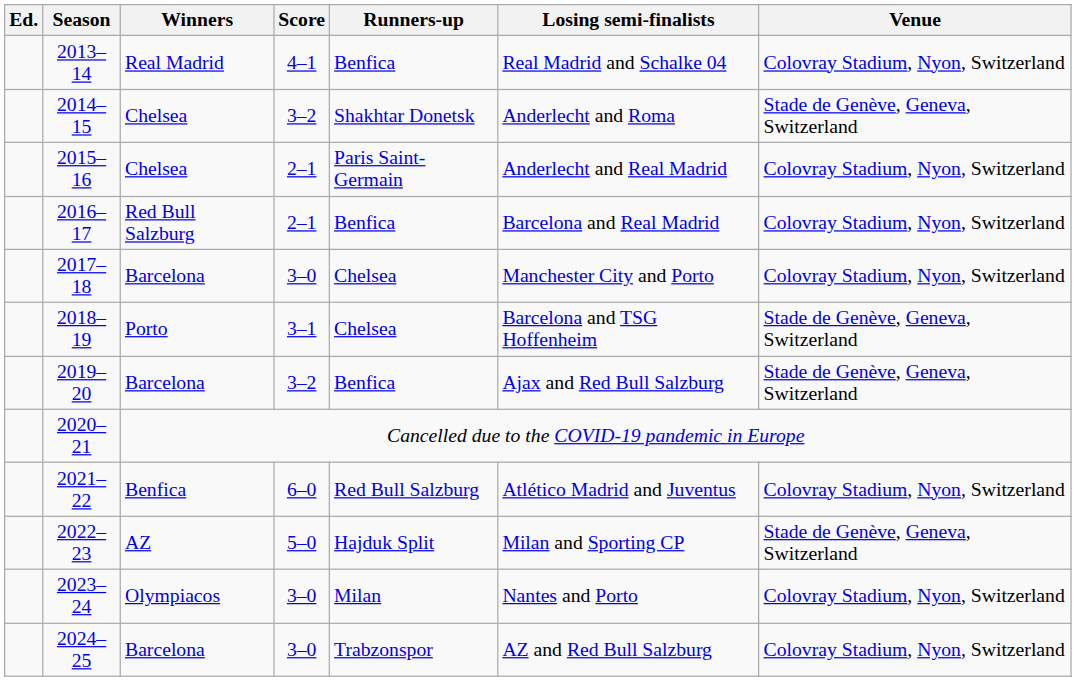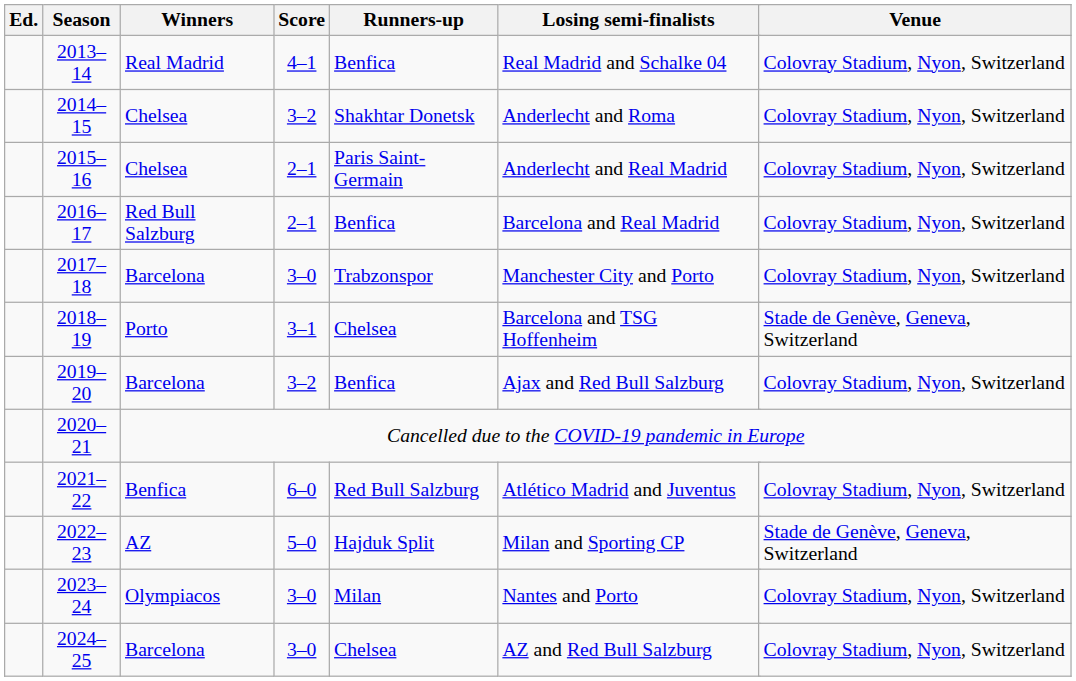2014–15 | Venue: Stade de Genève, Geneva, Switzerland -> Colovray Stadium, Nyon, Switzerland
2017–18 | Runners-up: Chelsea -> Trabzonspor
2019–20 | Venue: Stade de Genève, Geneva, Switzerland -> Colovray Stadium, Nyon, Switzerland
2024–25 | Runners-up: Trabzonspor -> Chelsea
